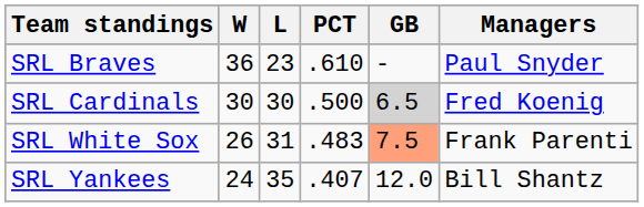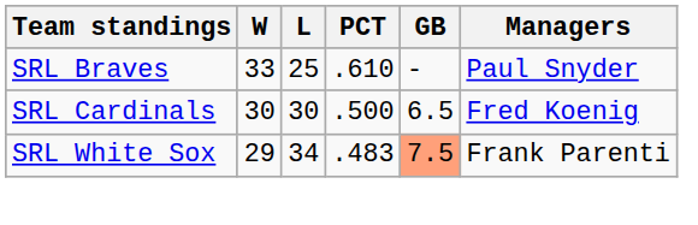SRL Braves | W: 36 -> 33
SRL Braves | L: 23 -> 25
SRL Cardinals | GB: lightgrey background -> no background
SRL White Sox | W: 26 -> 29
SRL White Sox | L: 31 -> 34
- row: SRL Yankees | 24 | 35 | .407 | 12.0 | Bill Shantz
